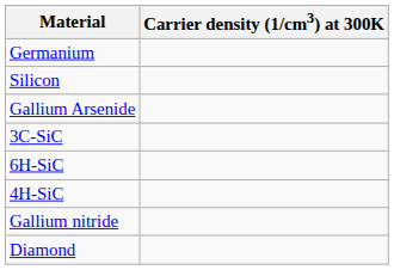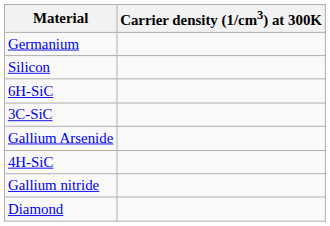rows swapped: Gallium Arsenide <-> 6H-SiC
